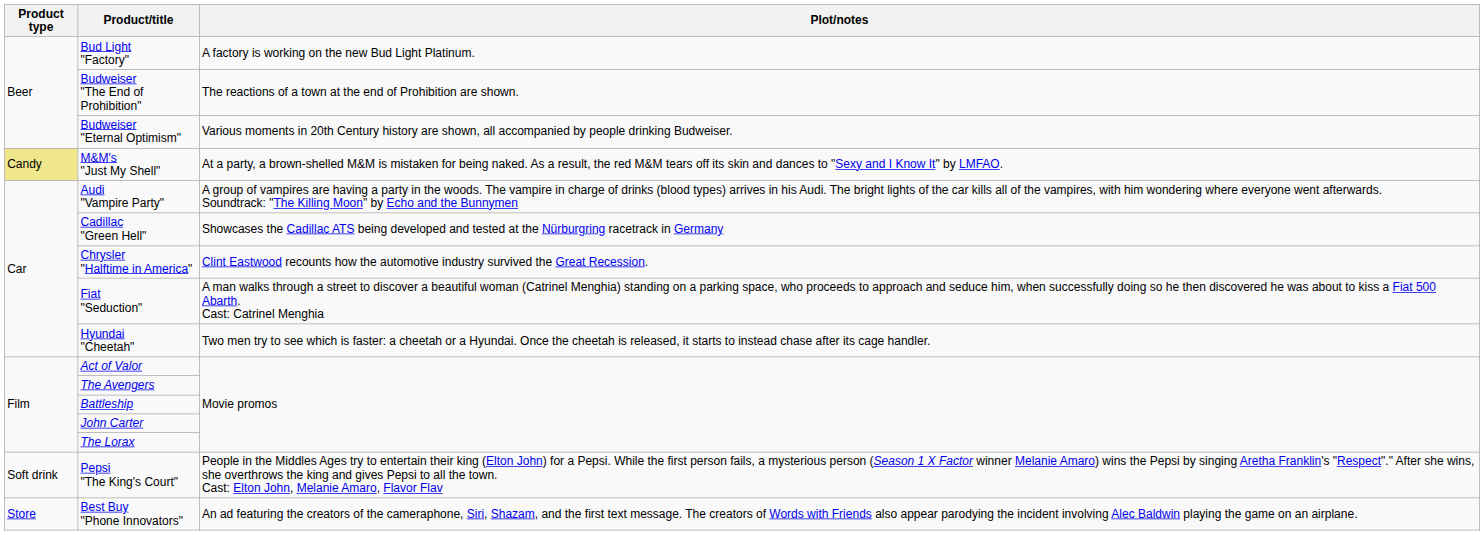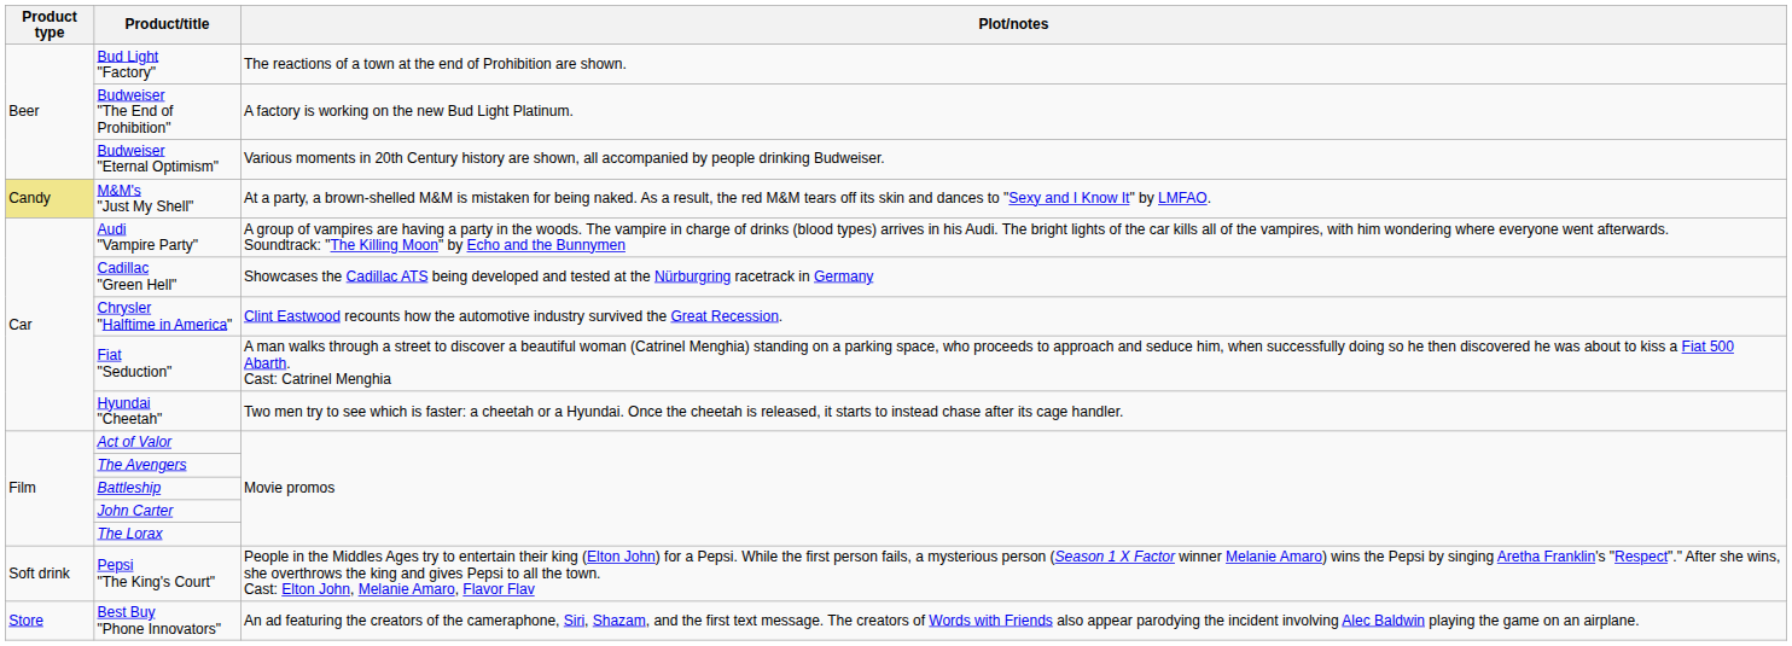Bud Light "Factory" | Plot/notes: A factory is working on the new Bud Light Platinum. -> The reactions of a town at the end of Prohibition are shown.
Budweiser "The End of Prohibition" | Plot/notes: The reactions of a town at the end of Prohibition are shown. -> A factory is working on the new Bud Light Platinum.
